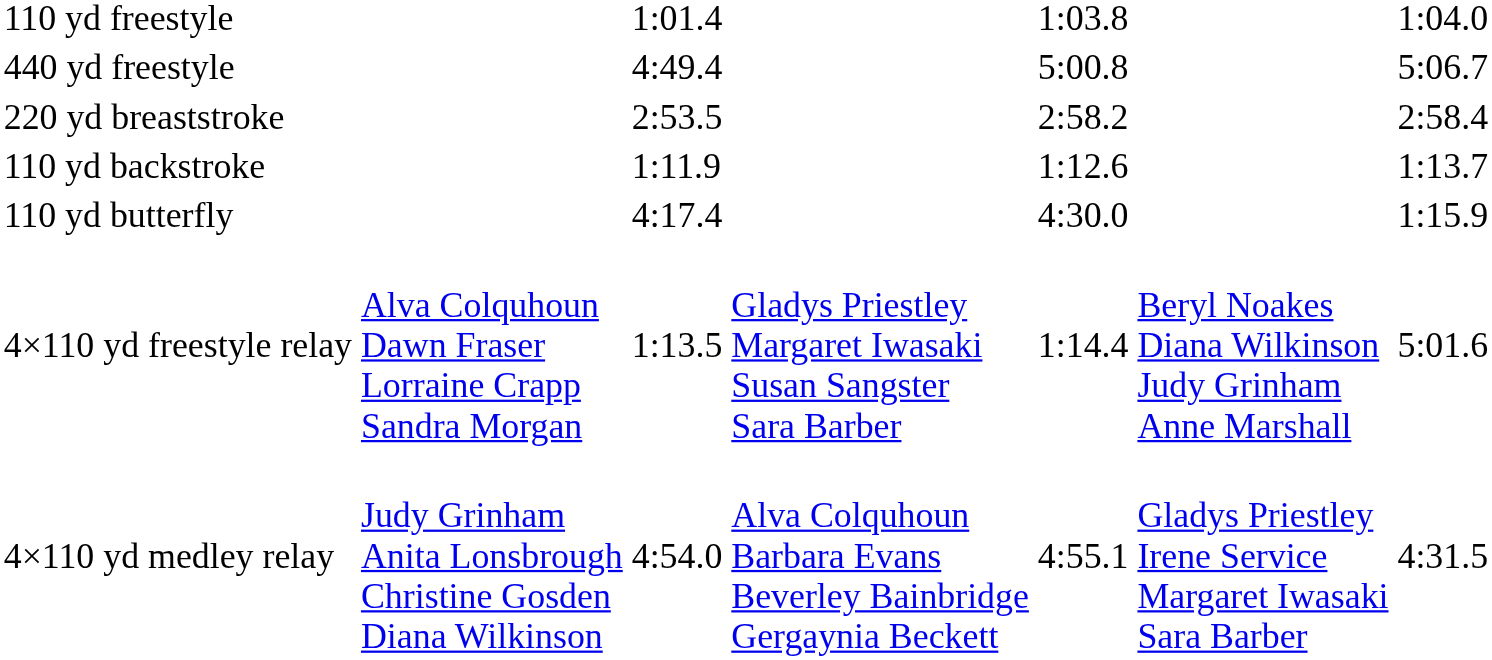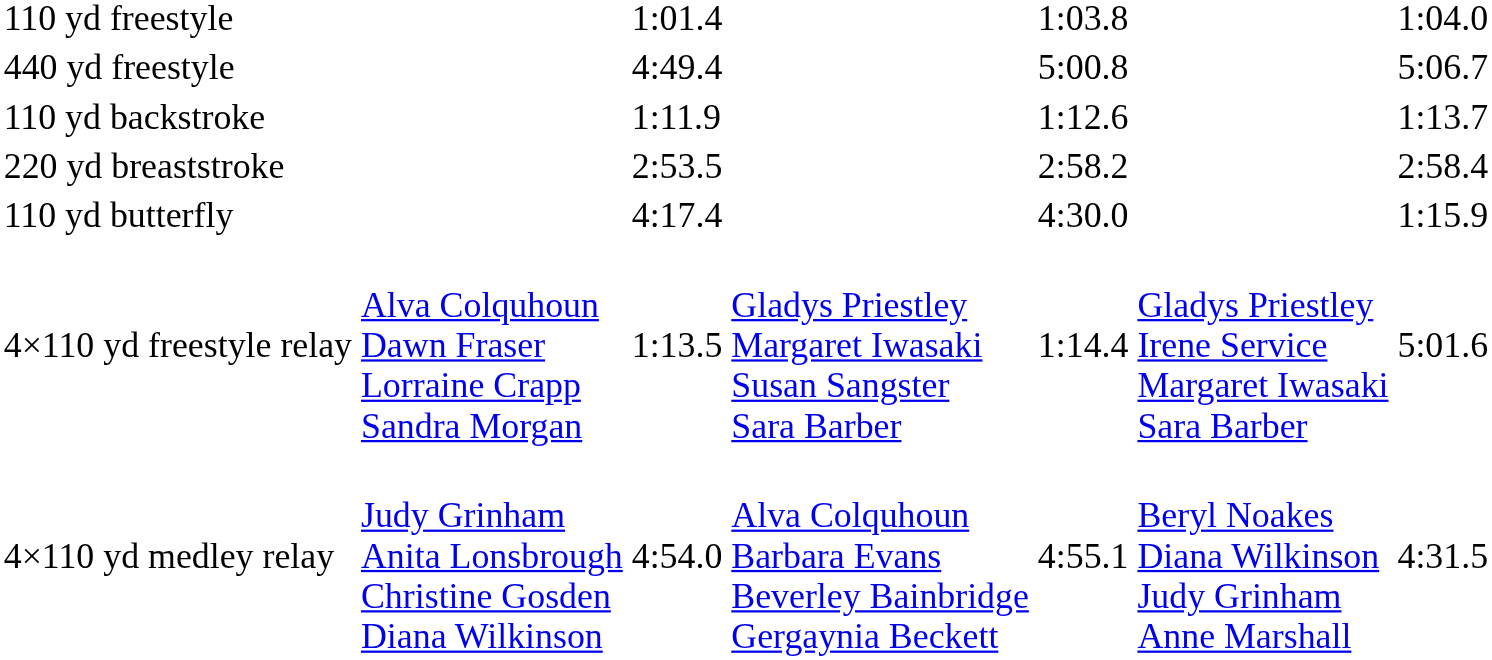rows swapped: 110 yd backstroke <-> 220 yd breaststroke
4×110 yd freestyle relay | column 6: Beryl Noakes Diana Wilkinson Judy Grinham Anne Marshall -> Gladys Priestley Irene Service Margaret Iwasaki Sara Barber
4×110 yd medley relay | column 6: Gladys Priestley Irene Service Margaret Iwasaki Sara Barber -> Beryl Noakes Diana Wilkinson Judy Grinham Anne Marshall
